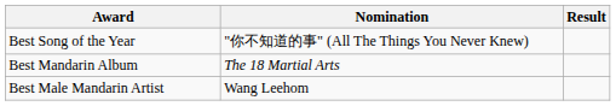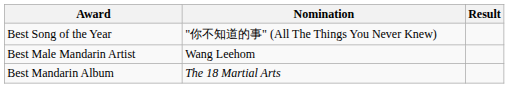rows swapped: Best Mandarin Album <-> Best Male Mandarin Artist
